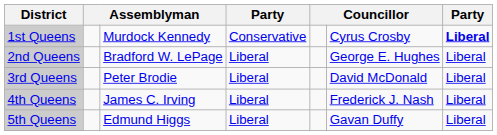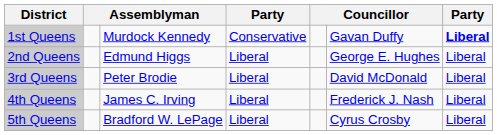1st Queens | column 6: Cyrus Crosby -> Gavan Duffy
2nd Queens | column 3: Bradford W. LePage -> Edmund Higgs
5th Queens | column 3: Edmund Higgs -> Bradford W. LePage
5th Queens | column 6: Gavan Duffy -> Cyrus Crosby
